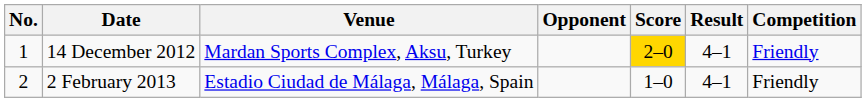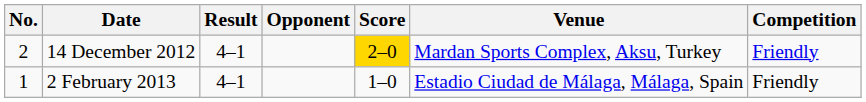columns swapped: Venue <-> Result
14 December 2012 | No.: 1 -> 2
2 February 2013 | No.: 2 -> 1
